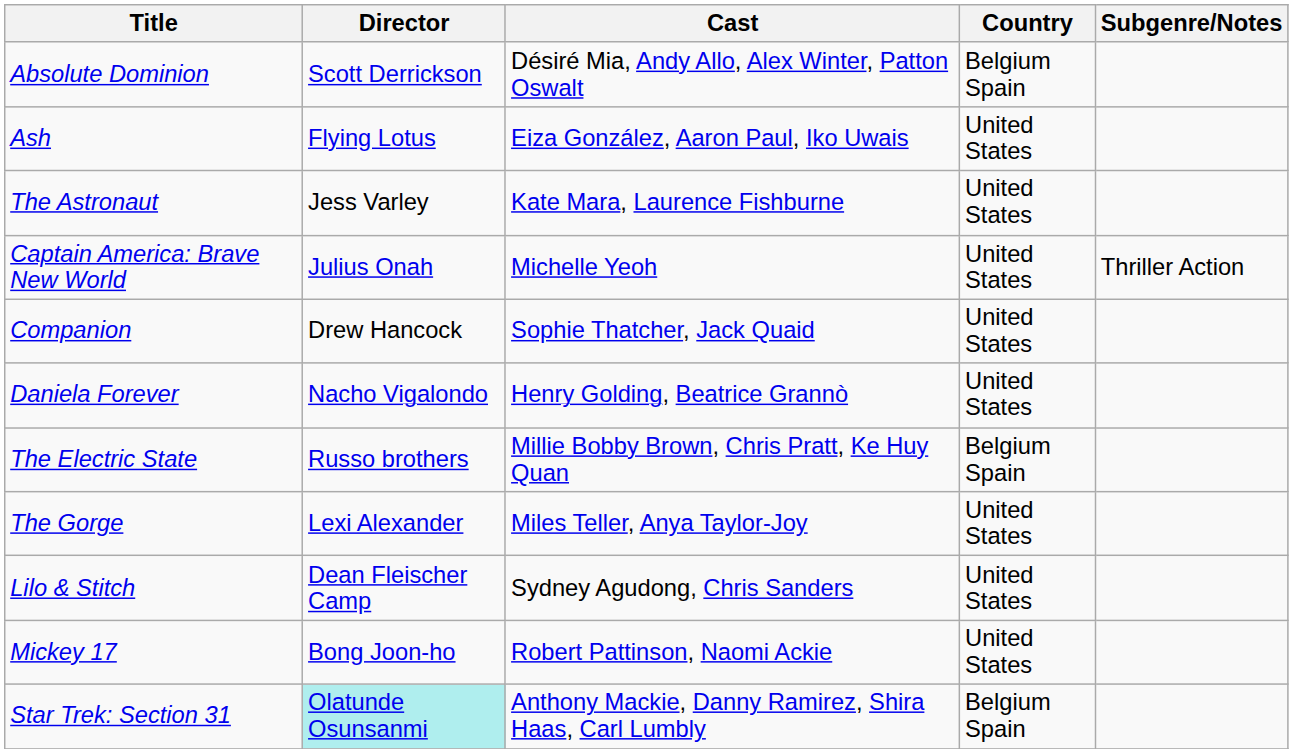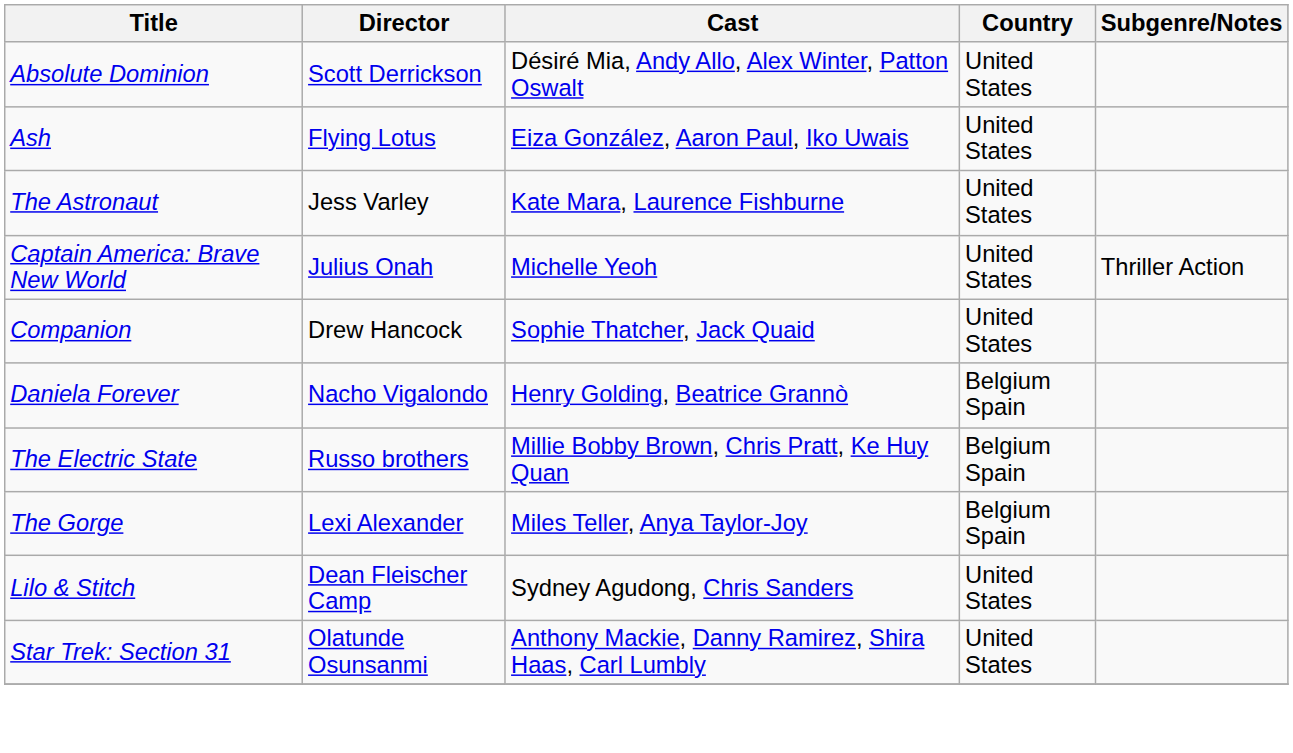Absolute Dominion | Country: Belgium Spain -> United States
Daniela Forever | Country: United States -> Belgium Spain
The Gorge | Country: United States -> Belgium Spain
- row: Mickey 17 | Bong Joon-ho | Robert Pattinson, Naomi Ackie | United States
Star Trek: Section 31 | Director: paleturquoise background -> no background
Star Trek: Section 31 | Country: Belgium Spain -> United States
